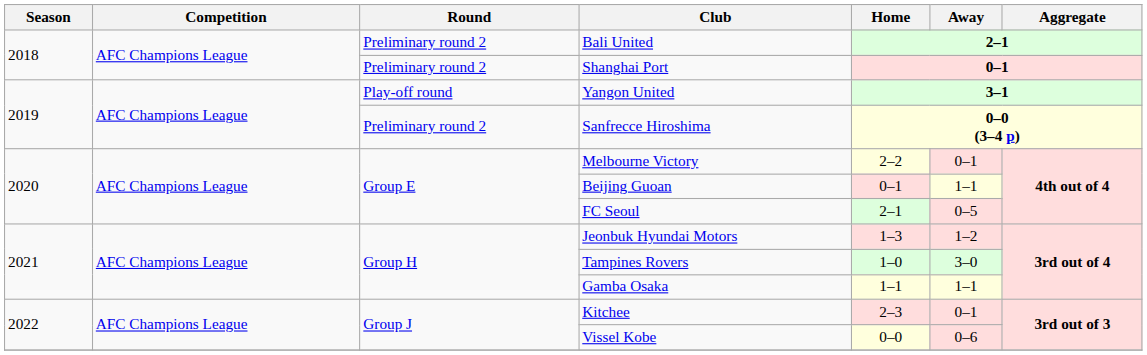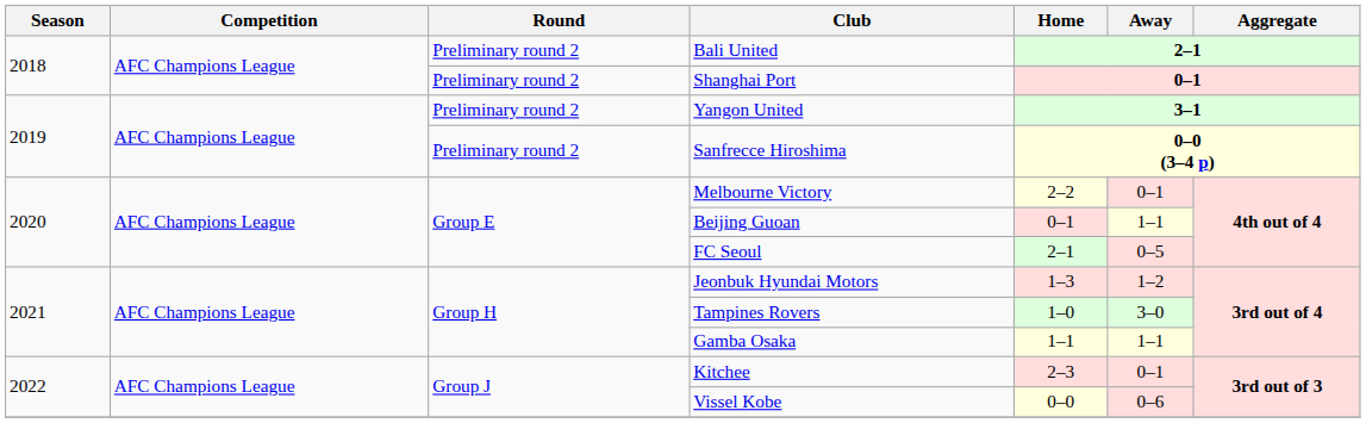Yangon United | Round: Play-off round -> Preliminary round 2
